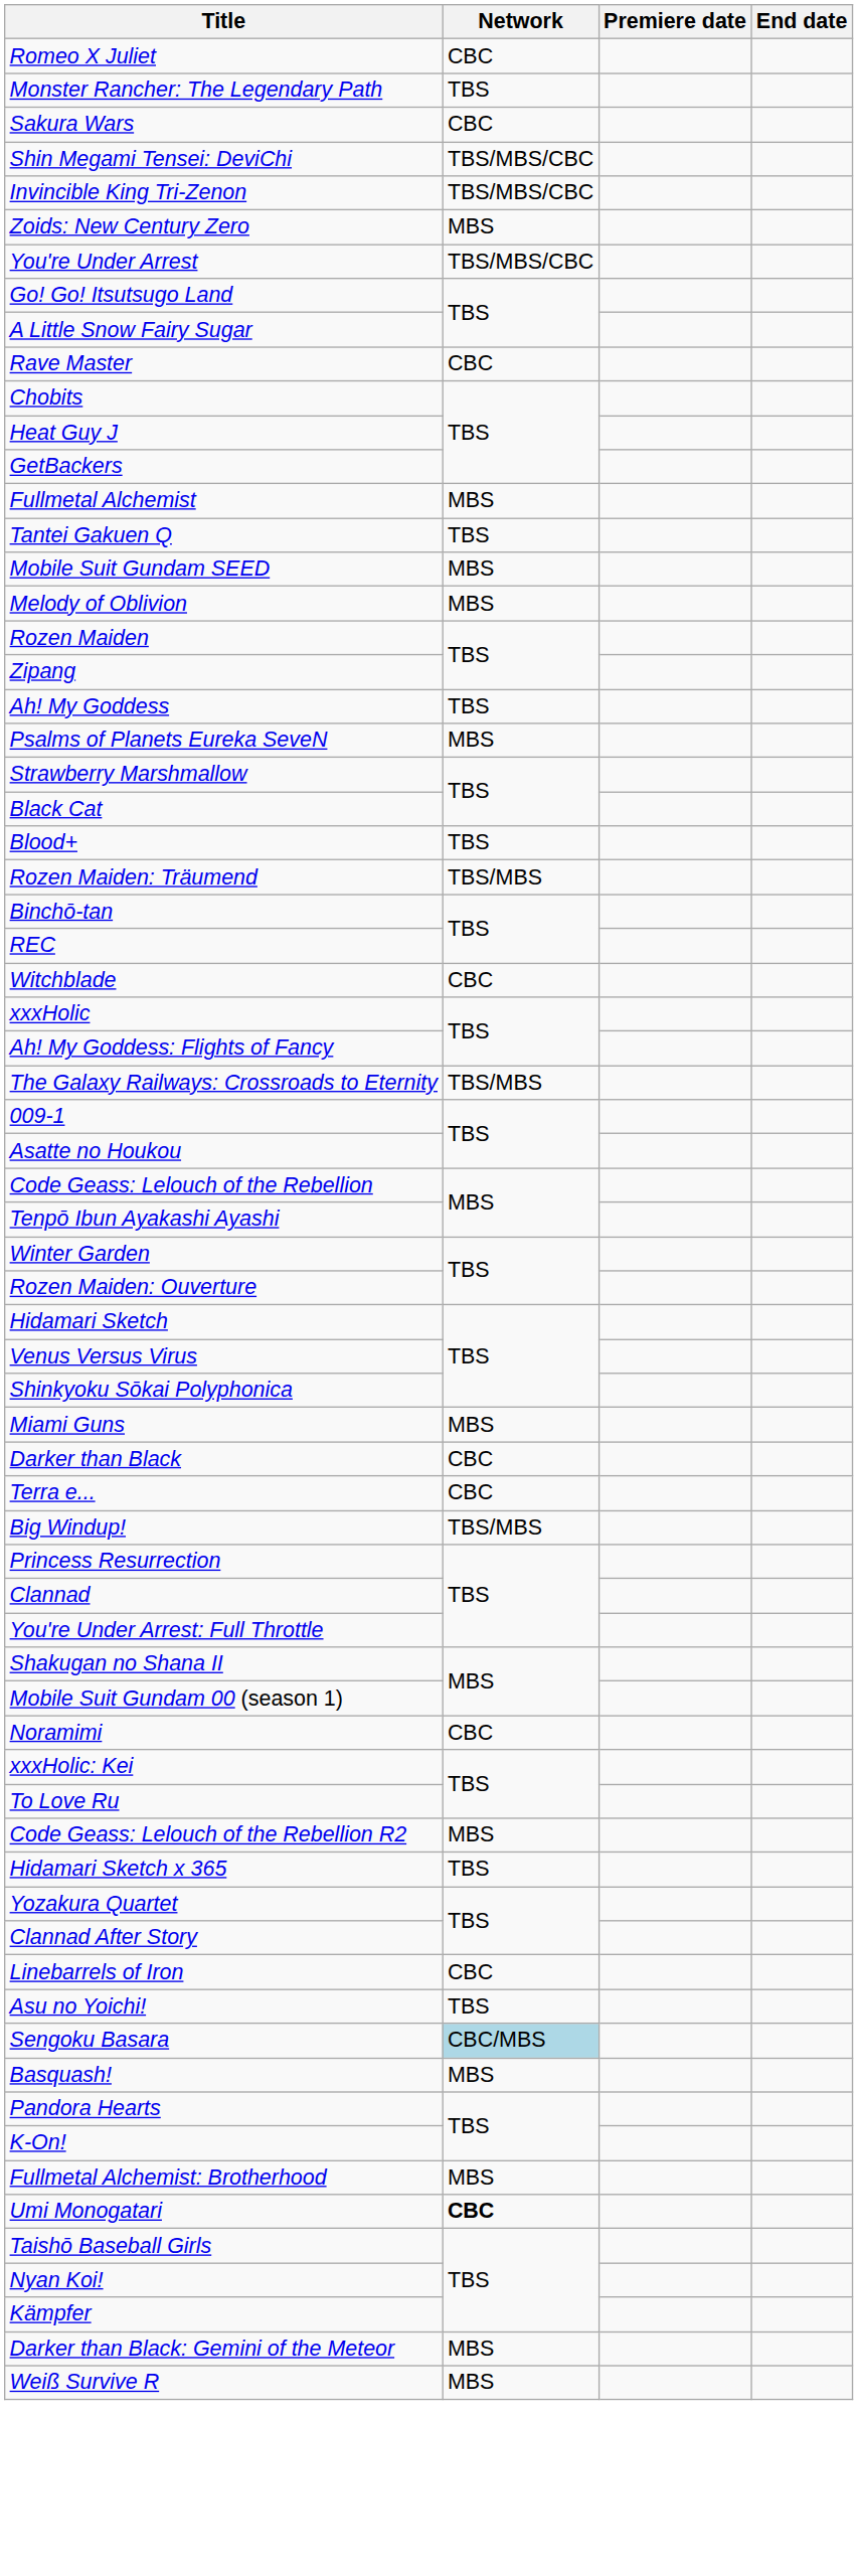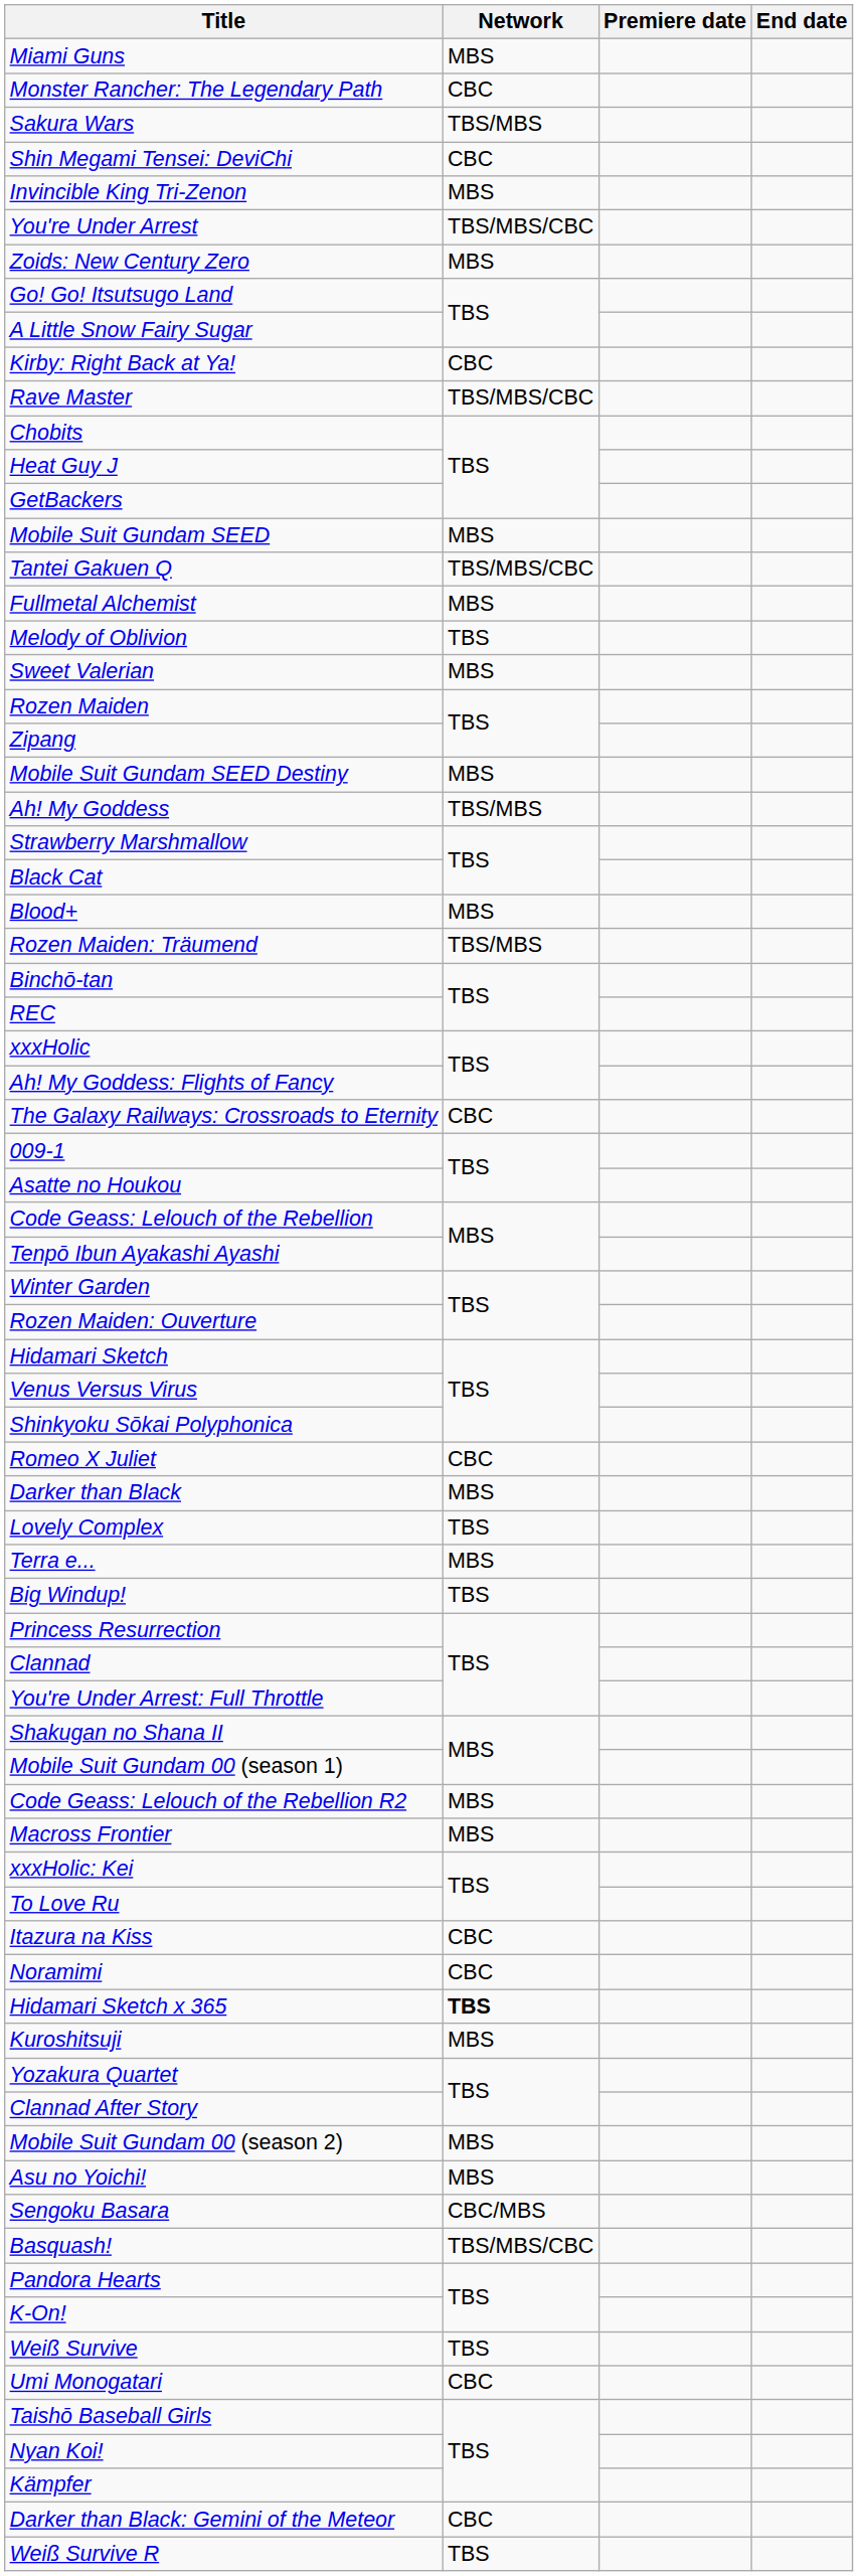rows swapped: Miami Guns <-> Romeo X Juliet
Monster Rancher: The Legendary Path | Network: TBS -> CBC
Sakura Wars | Network: CBC -> TBS/MBS
Shin Megami Tensei: DeviChi | Network: TBS/MBS/CBC -> CBC
Invincible King Tri-Zenon | Network: TBS/MBS/CBC -> MBS
rows swapped: Zoids: New Century Zero <-> You're Under Arrest
+ row: Kirby: Right Back at Ya! | CBC
Rave Master | Network: CBC -> TBS/MBS/CBC
rows swapped: Mobile Suit Gundam SEED <-> Fullmetal Alchemist
Tantei Gakuen Q | Network: TBS -> TBS/MBS/CBC
Melody of Oblivion | Network: MBS -> TBS
+ row: Sweet Valerian | MBS
+ row: Mobile Suit Gundam SEED Destiny | MBS
Ah! My Goddess | Network: TBS -> TBS/MBS
- row: Psalms of Planets Eureka SeveN | MBS
Blood+ | Network: TBS -> MBS
- row: Witchblade | CBC
The Galaxy Railways: Crossroads to Eternity | Network: TBS/MBS -> CBC
Darker than Black | Network: CBC -> MBS
+ row: Lovely Complex | TBS
Terra e... | Network: CBC -> MBS
Big Windup! | Network: TBS/MBS -> TBS
rows swapped: Noramimi <-> Code Geass: Lelouch of the Rebellion R2
+ row: Macross Frontier | MBS
+ row: Itazura na Kiss | CBC
Hidamari Sketch x 365 | Network: normal -> bold
+ row: Kuroshitsuji | MBS
- row: Linebarrels of Iron | CBC
+ row: Mobile Suit Gundam 00 (season 2) | MBS
Asu no Yoichi! | Network: TBS -> MBS
Sengoku Basara | Network: lightblue background -> no background
Basquash! | Network: MBS -> TBS/MBS/CBC
- row: Fullmetal Alchemist: Brotherhood | MBS
+ row: Weiß Survive | TBS
Umi Monogatari | Network: bold -> normal
Darker than Black: Gemini of the Meteor | Network: MBS -> CBC
Weiß Survive R | Network: MBS -> TBS
